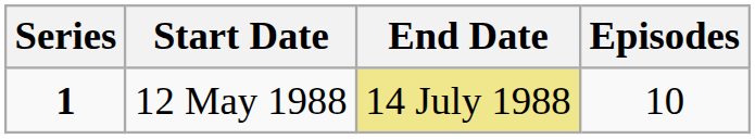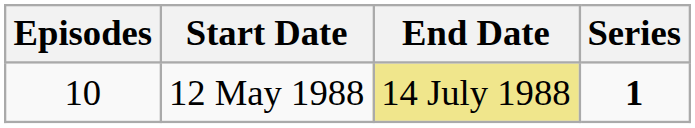columns swapped: Series <-> Episodes
